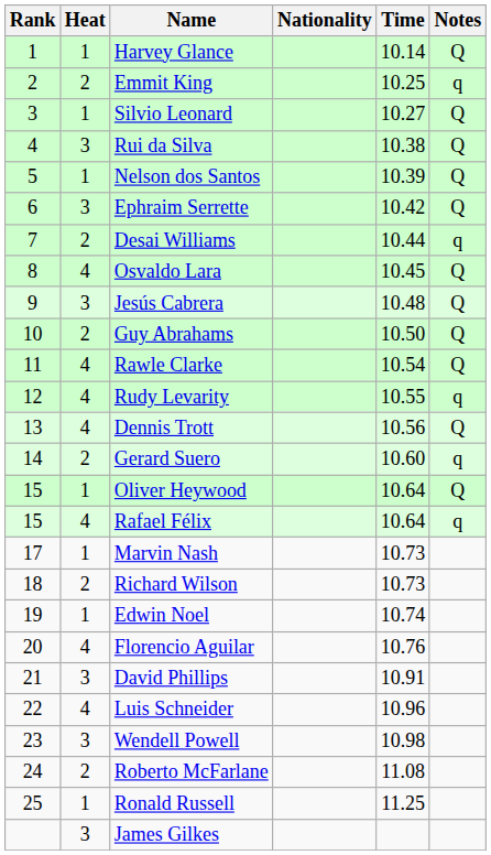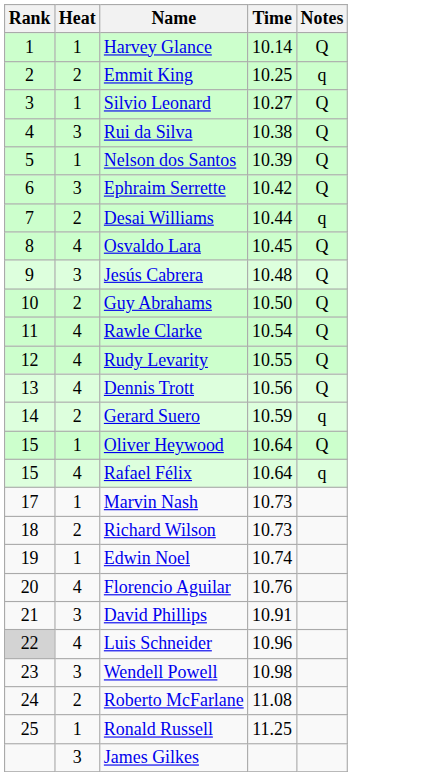- column: Nationality
Rudy Levarity | Notes: q -> Q
Gerard Suero | Time: 10.60 -> 10.59
Luis Schneider | Rank: no background -> lightgrey background
